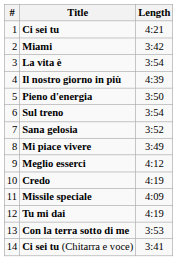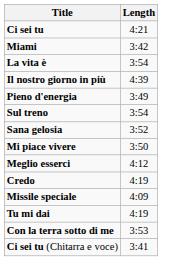- column: # | 1 | 2 | 3 | 4 | 5 | 6 | 7 | 8 | 9 | 10 | 11 | 12 | 13 | 14
Pieno d'energia | Length: 3:50 -> 3:49
Mi piace vivere | Length: 3:49 -> 3:50
